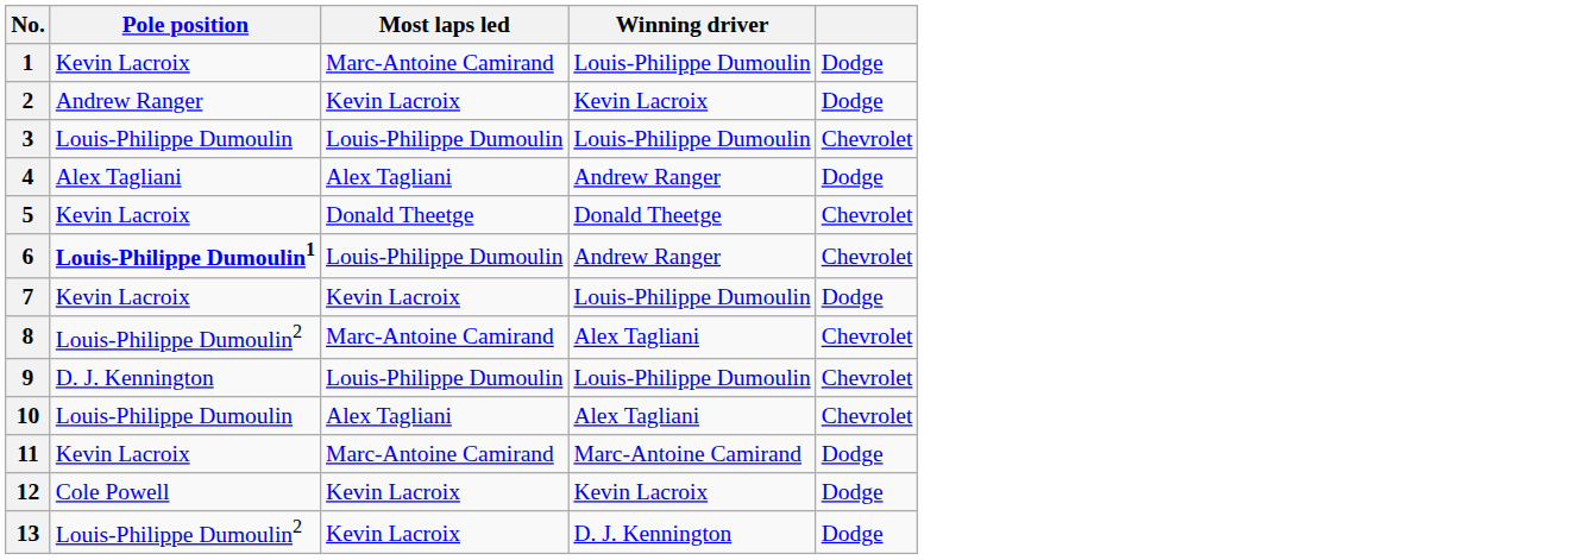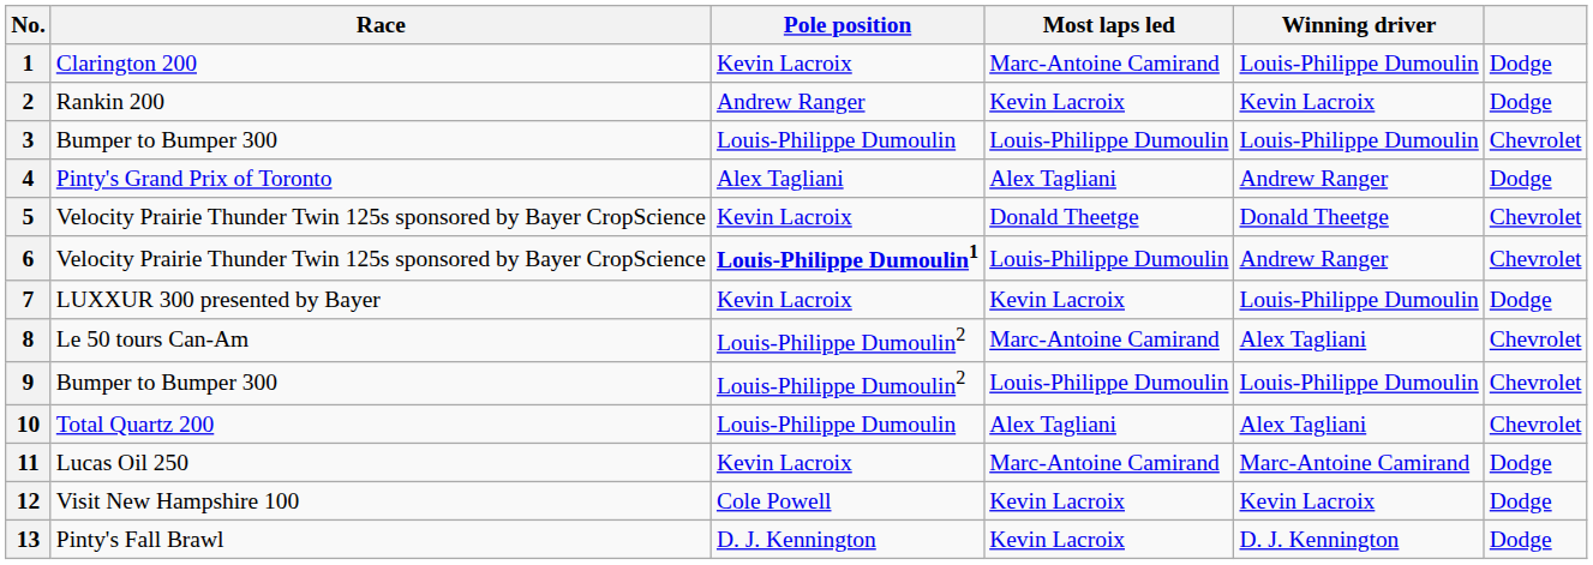+ column: Race | Clarington 200 | Rankin 200 | Bumper to Bumper 300 | Pinty's Grand Prix of Toronto | Velocity Prairie Thunder Twin 125s sponsored by Bayer CropScience | Velocity Prairie Thunder Twin 125s sponsored by Bayer CropScience | LUXXUR 300 presented by Bayer | Le 50 tours Can-Am | Bumper to Bumper 300 | Total Quartz 200 | Lucas Oil 250 | Visit New Hampshire 100 | Pinty's Fall Brawl
9 | Pole position: D. J. Kennington -> Louis-Philippe Dumoulin2
13 | Pole position: Louis-Philippe Dumoulin2 -> D. J. Kennington
